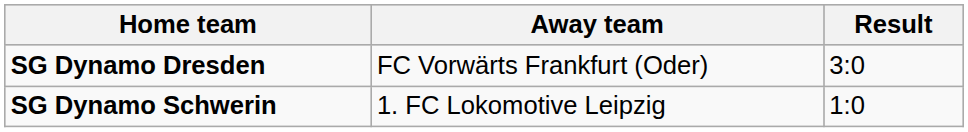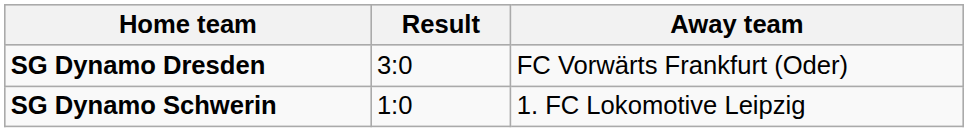columns swapped: Away team <-> Result
